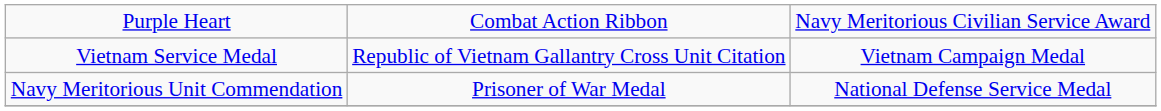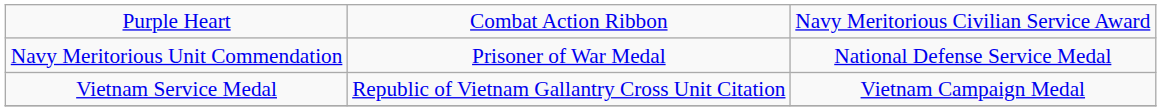rows swapped: Navy Meritorious Unit Commendation <-> Vietnam Service Medal
